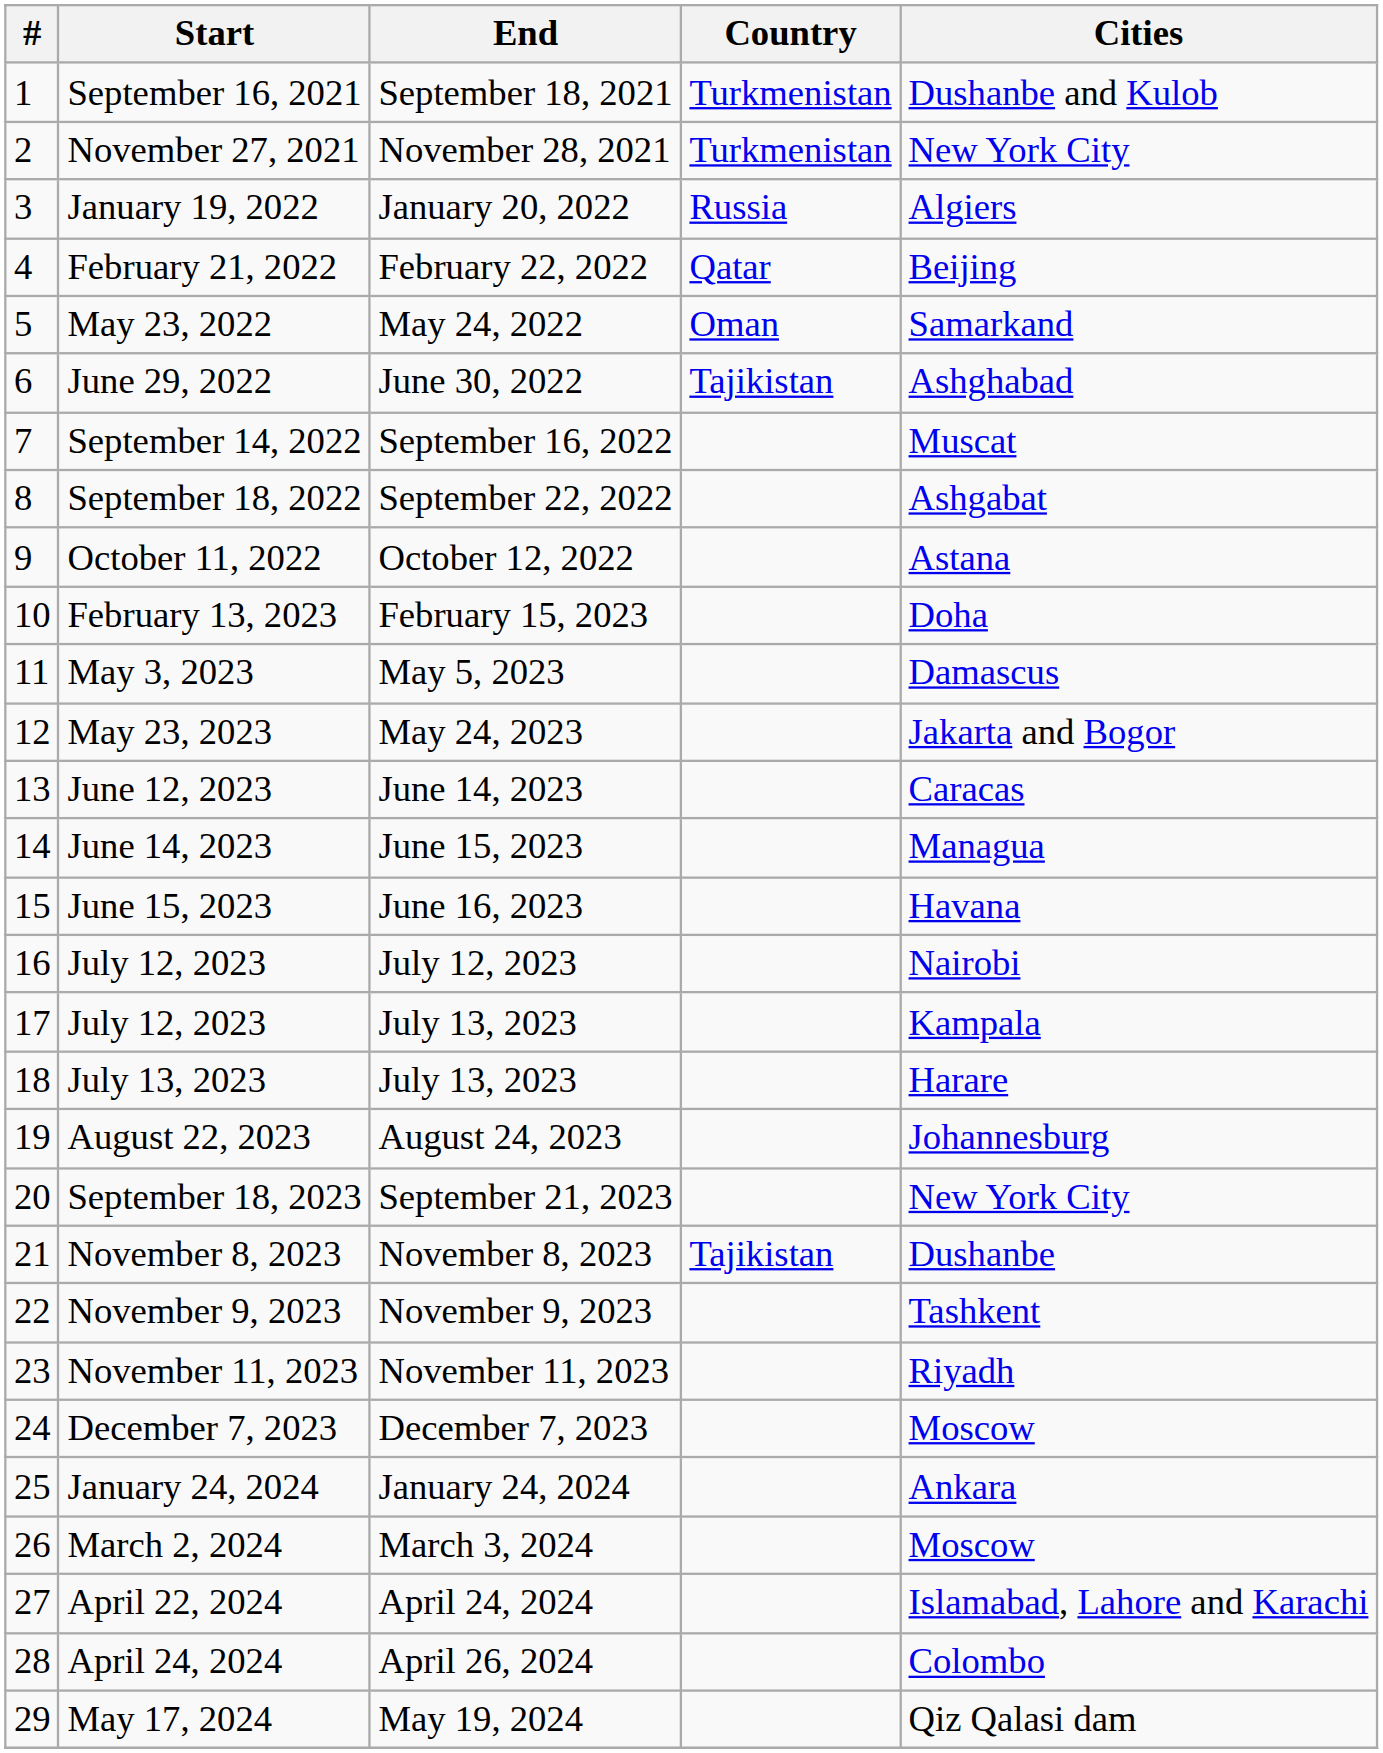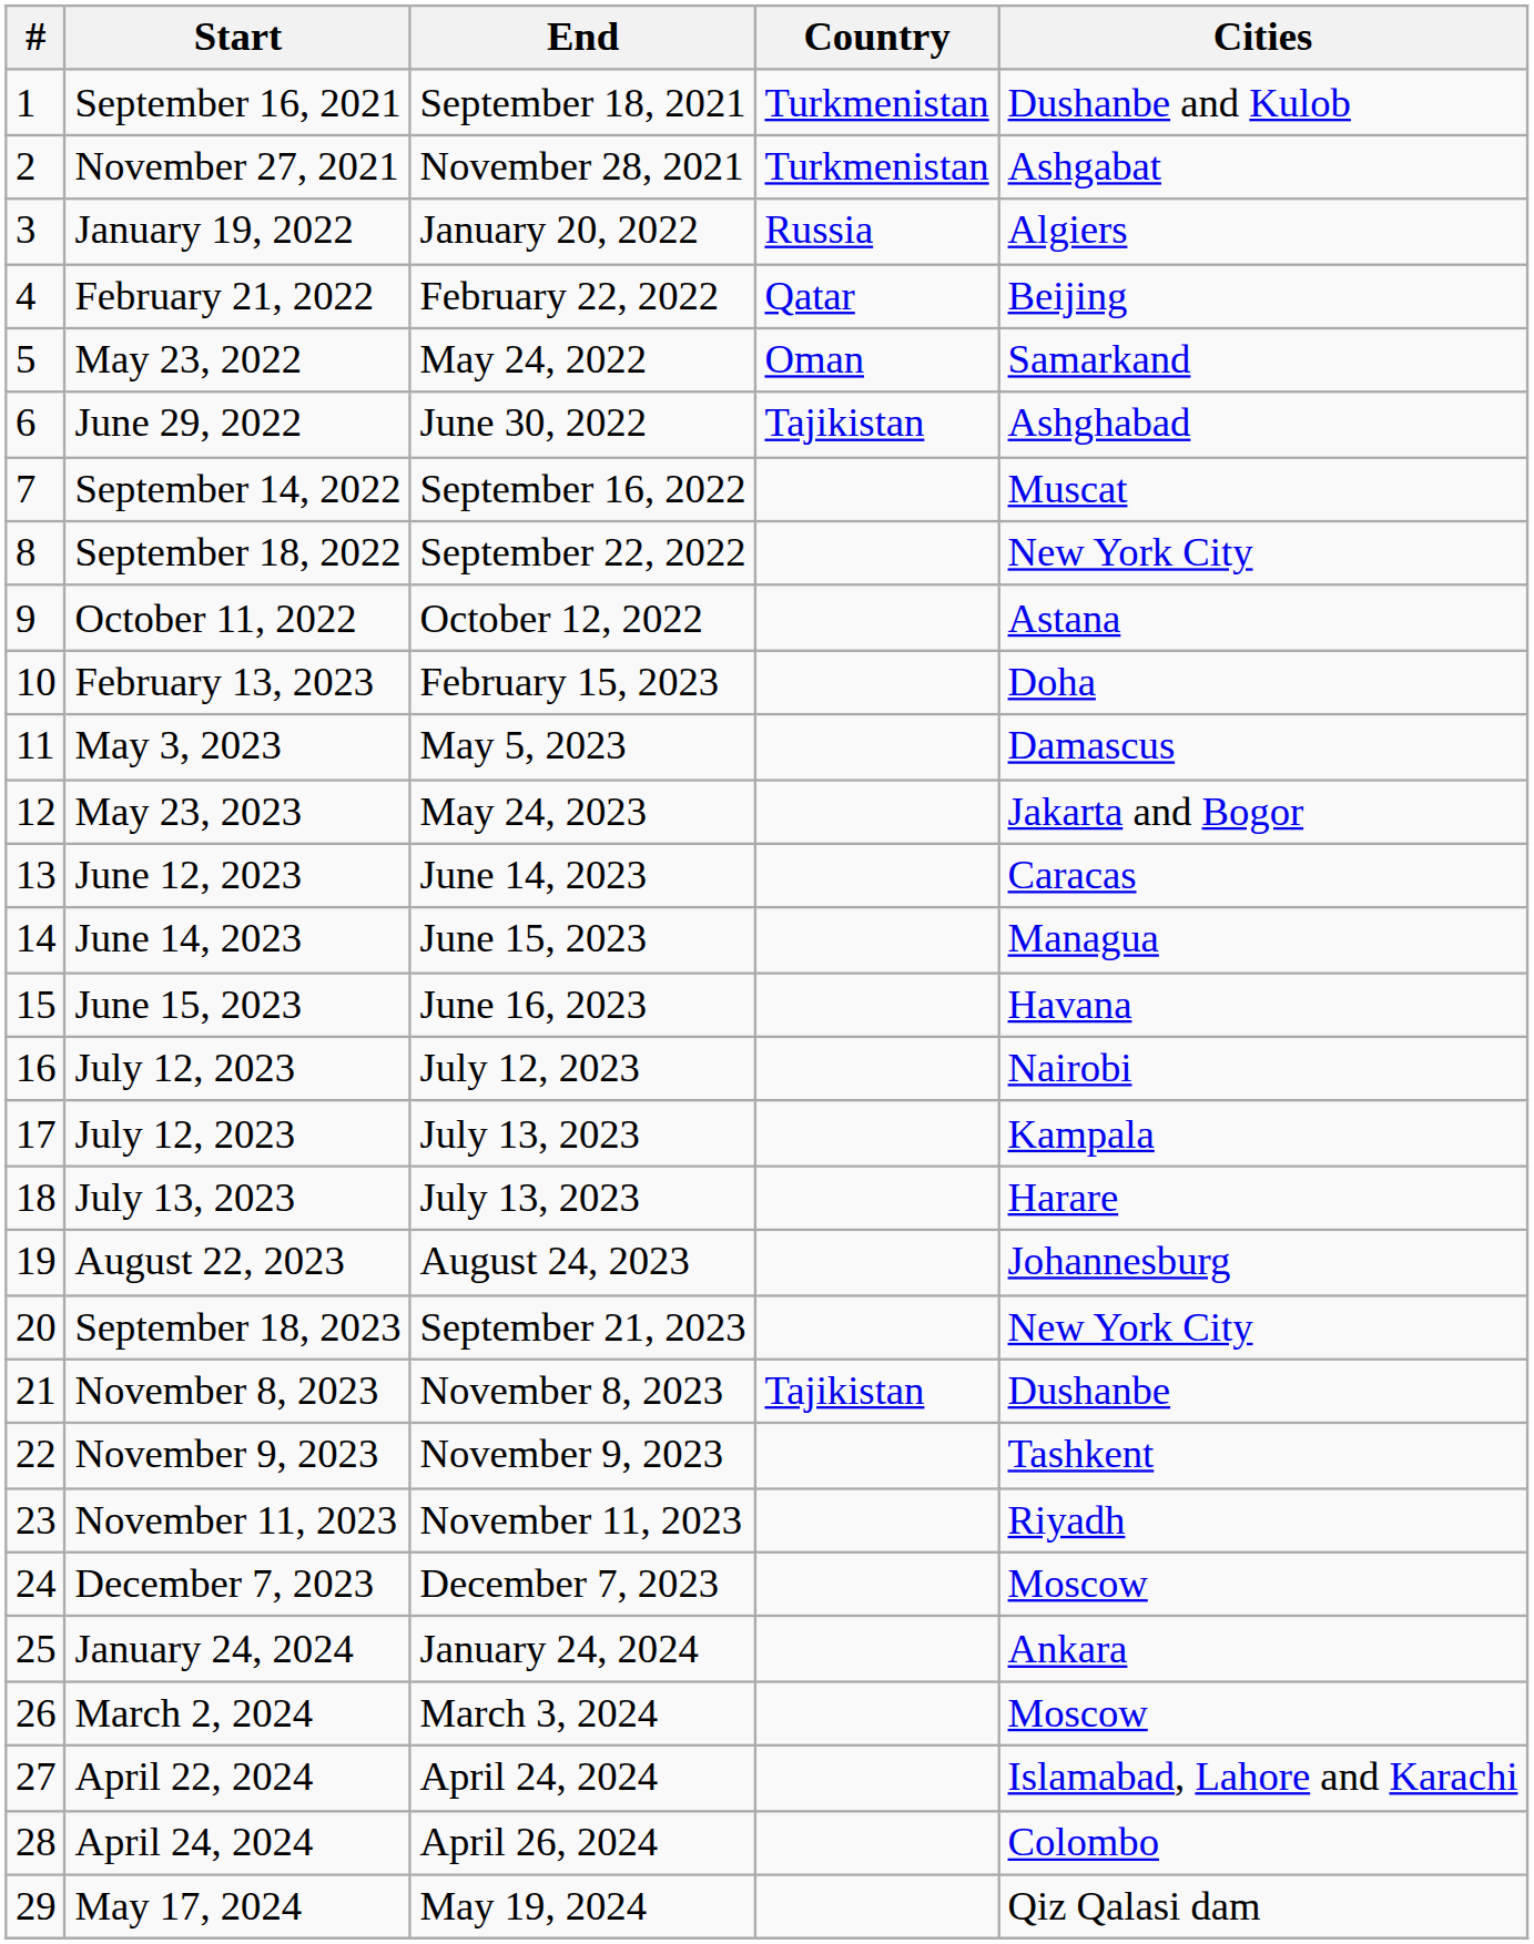November 27, 2021 | Cities: New York City -> Ashgabat
September 18, 2022 | Cities: Ashgabat -> New York City
